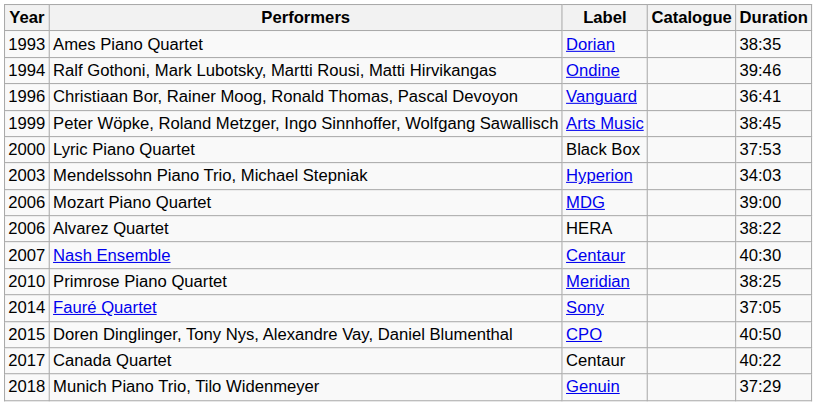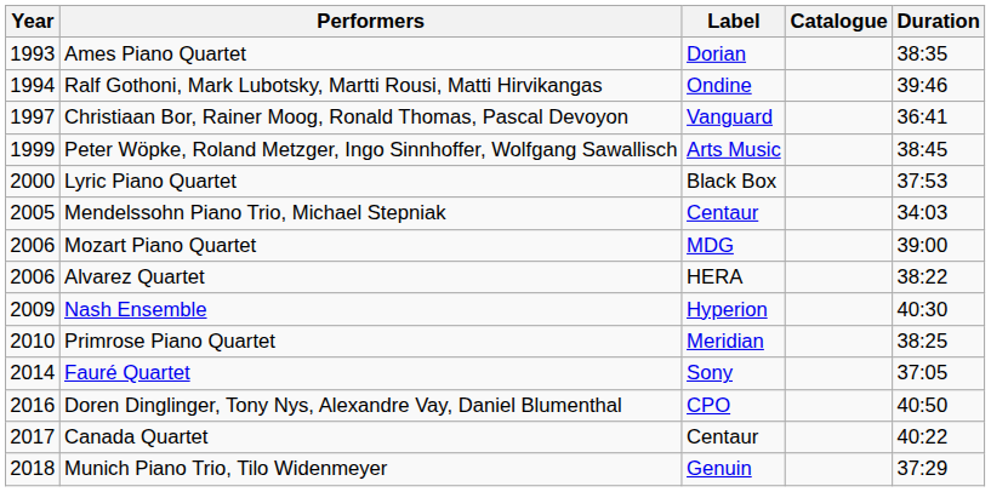Christiaan Bor, Rainer Moog, Ronald Thomas, Pascal Devoyon | Year: 1996 -> 1997
Mendelssohn Piano Trio, Michael Stepniak | Year: 2003 -> 2005
Mendelssohn Piano Trio, Michael Stepniak | Label: Hyperion -> Centaur
Nash Ensemble | Year: 2007 -> 2009
Nash Ensemble | Label: Centaur -> Hyperion
Doren Dinglinger, Tony Nys, Alexandre Vay, Daniel Blumenthal | Year: 2015 -> 2016
